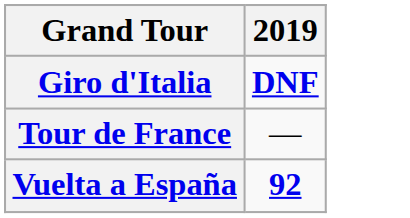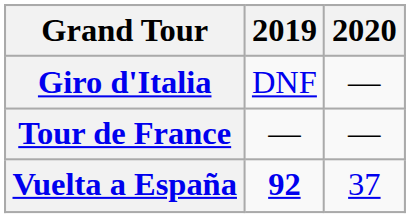+ column: 2020 | — | — | 37
Giro d'Italia | 2019: bold -> normal
